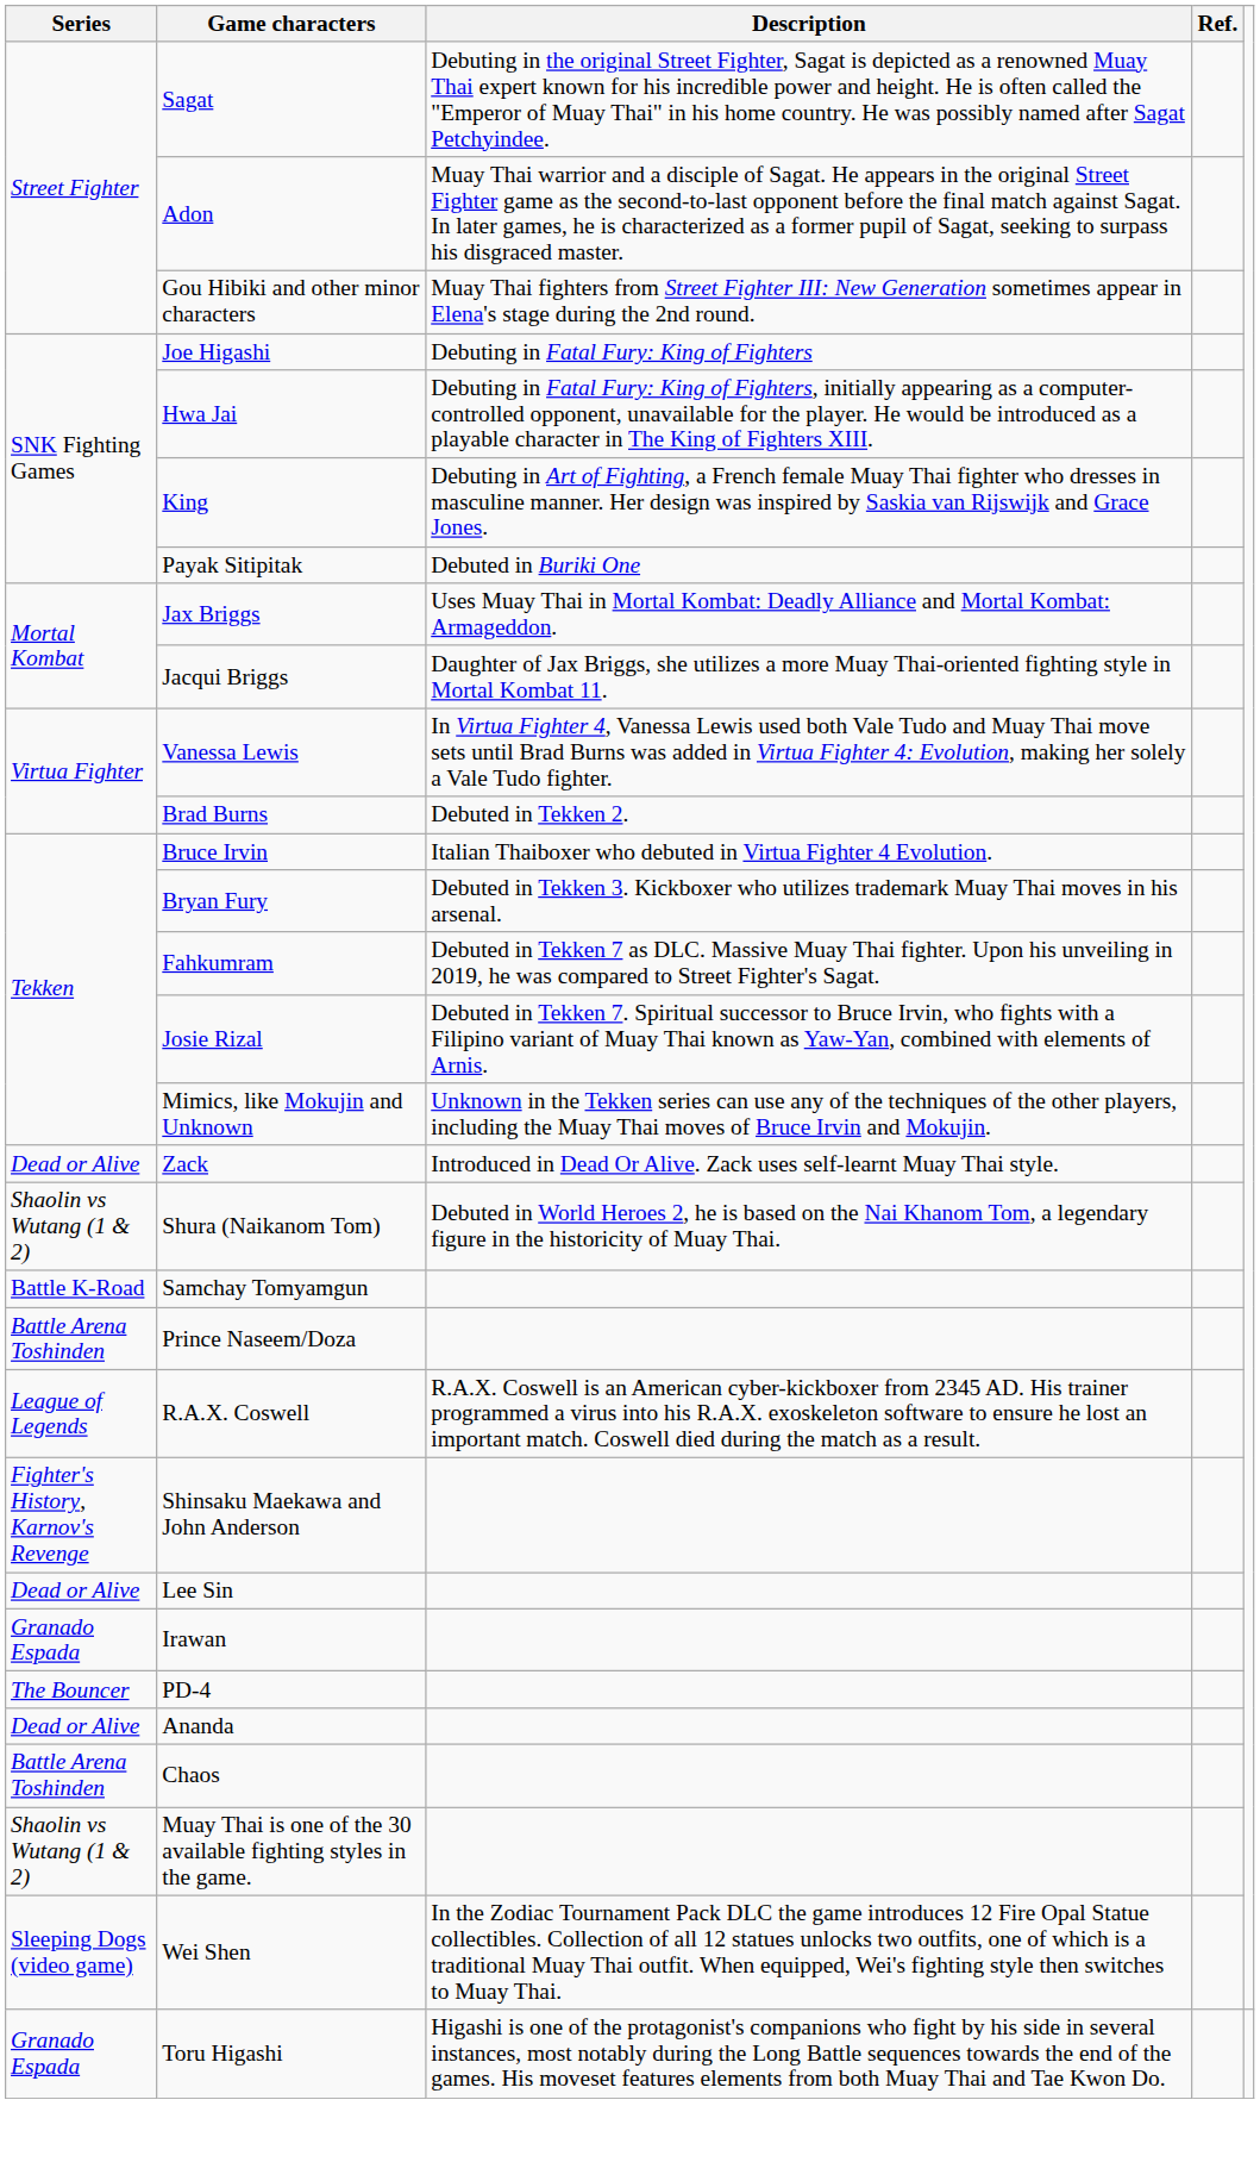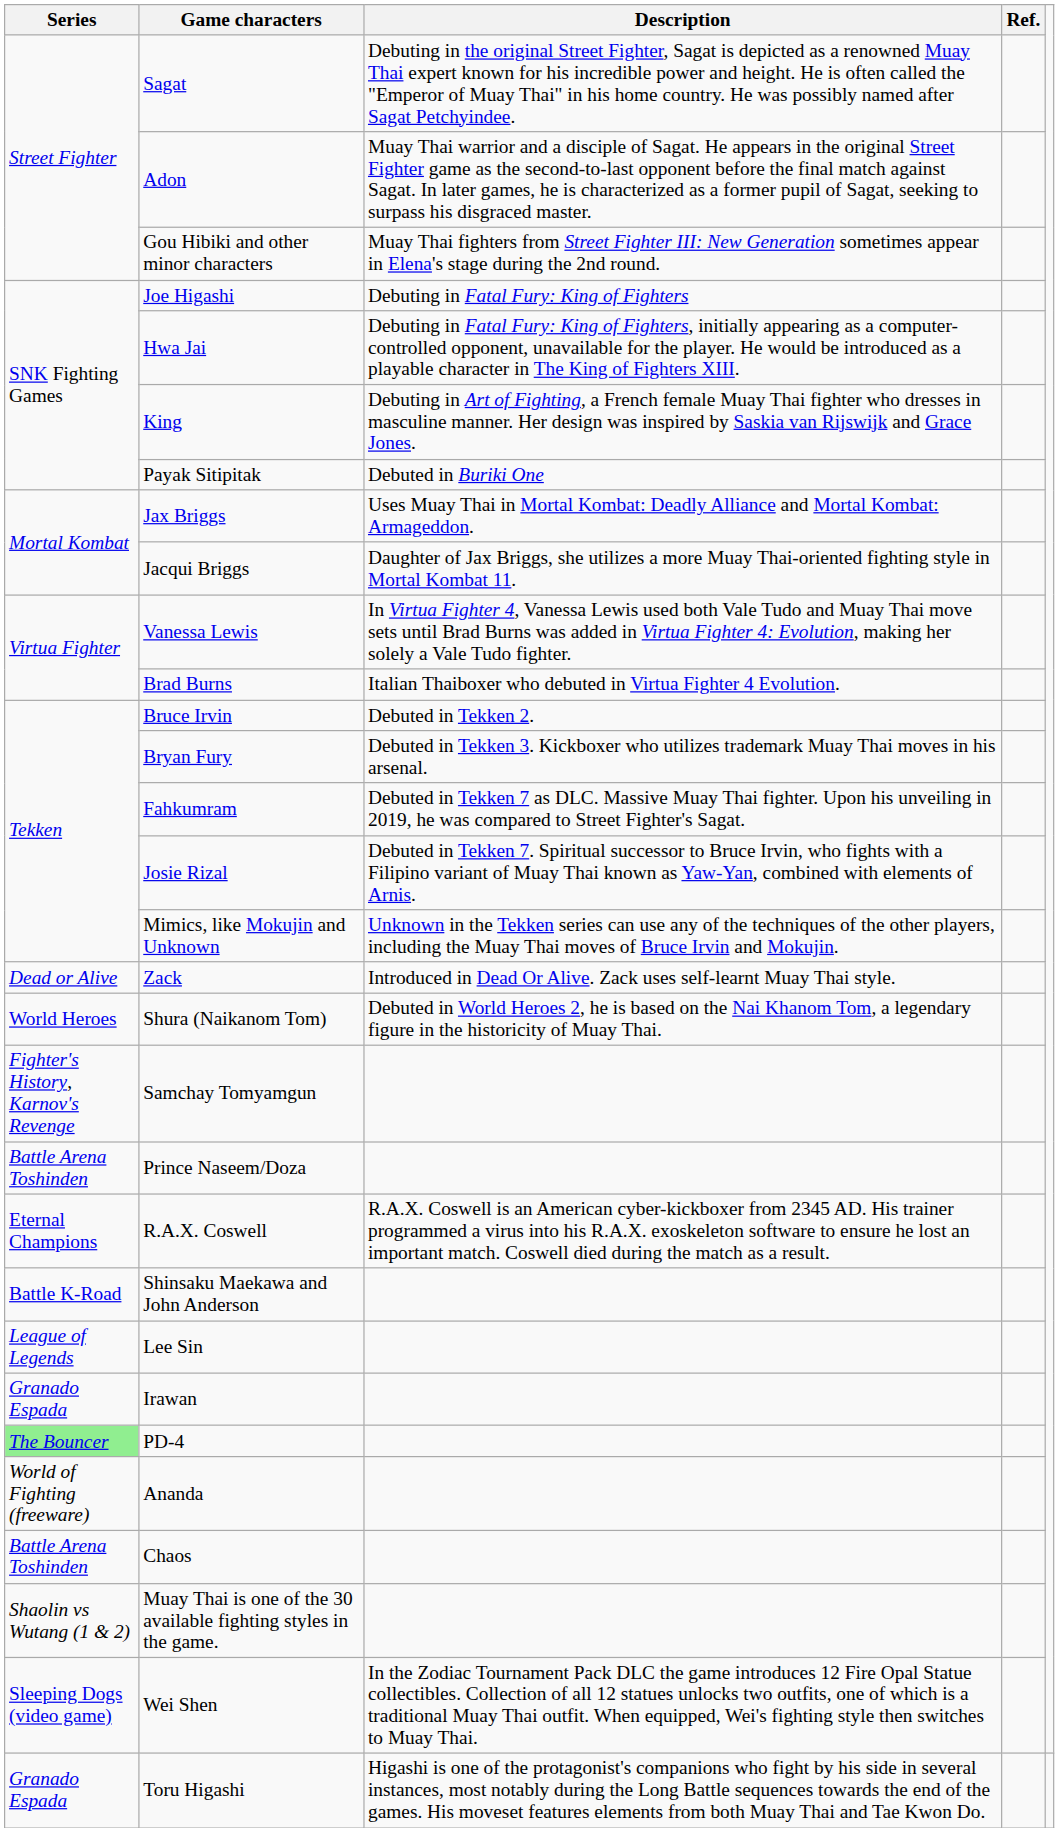Brad Burns | Description: Debuted in Tekken 2. -> Italian Thaiboxer who debuted in Virtua Fighter 4 Evolution.
Bruce Irvin | Description: Italian Thaiboxer who debuted in Virtua Fighter 4 Evolution. -> Debuted in Tekken 2.
Shura (Naikanom Tom) | Series: Shaolin vs Wutang (1 & 2) -> World Heroes
Samchay Tomyamgun | Series: Battle K-Road -> Fighter's History, Karnov's Revenge
R.A.X. Coswell | Series: League of Legends -> Eternal Champions
Shinsaku Maekawa and John Anderson | Series: Fighter's History, Karnov's Revenge -> Battle K-Road
Lee Sin | Series: Dead or Alive -> League of Legends
PD-4 | Series: no background -> lightgreen background
Ananda | Series: Dead or Alive -> World of Fighting (freeware)
